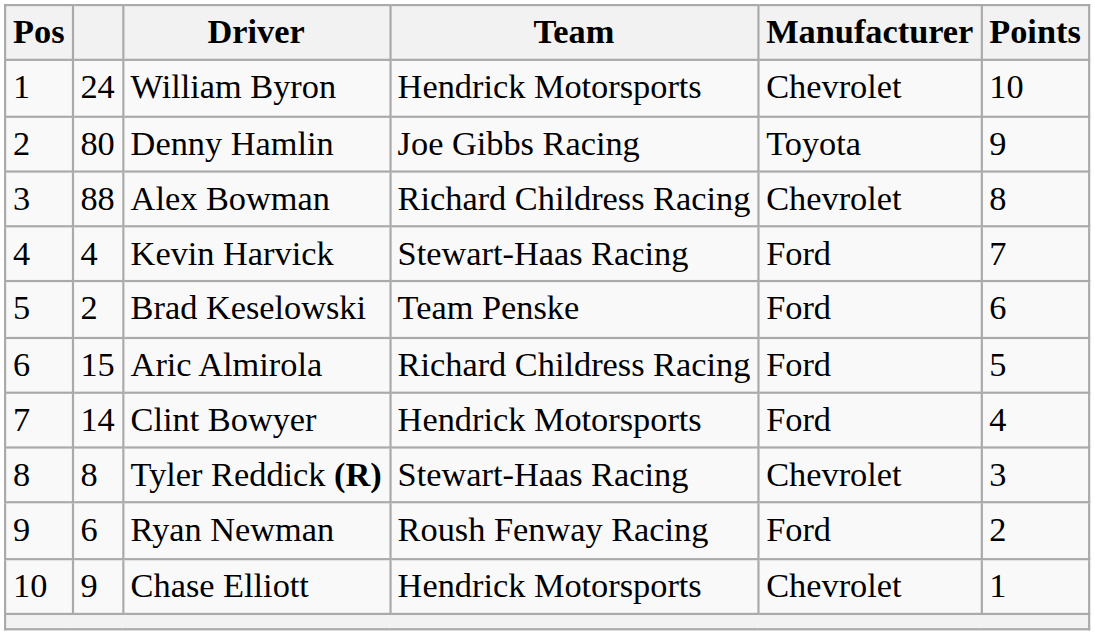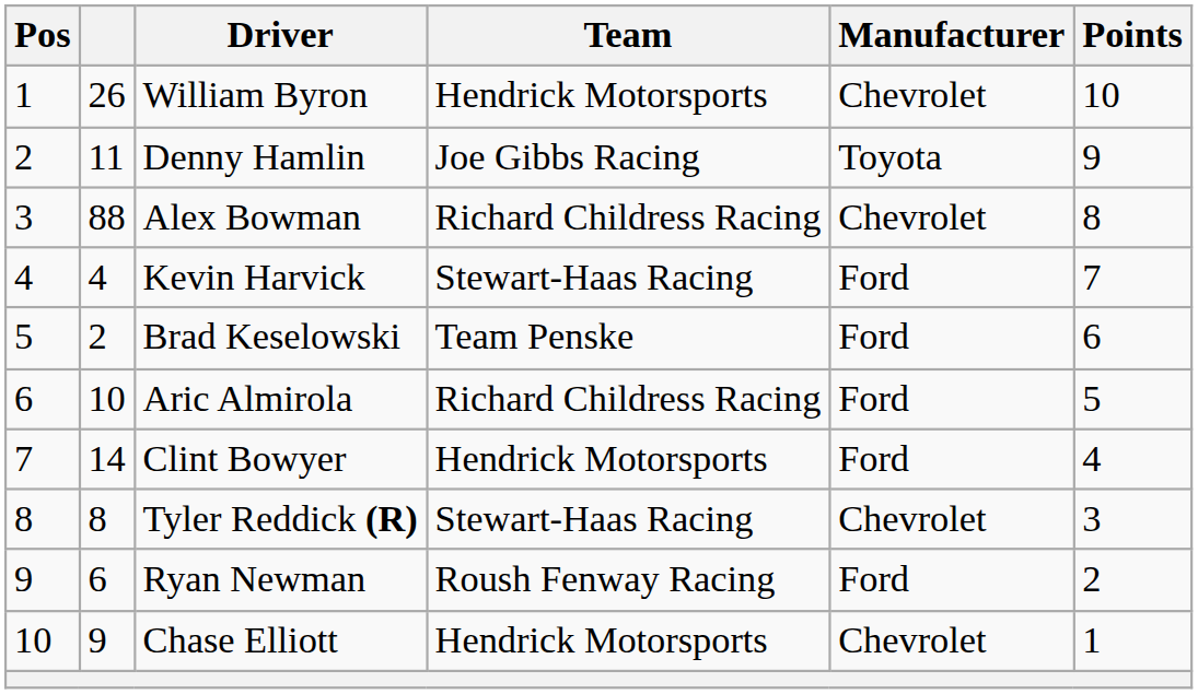William Byron | column 2: 24 -> 26
Denny Hamlin | column 2: 80 -> 11
Aric Almirola | column 2: 15 -> 10
